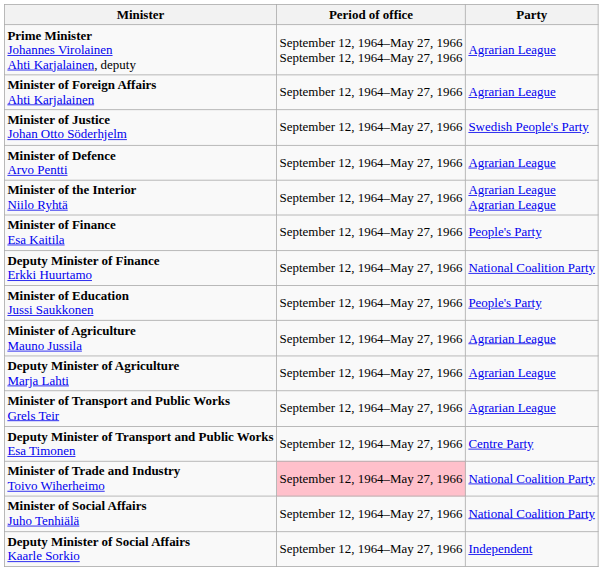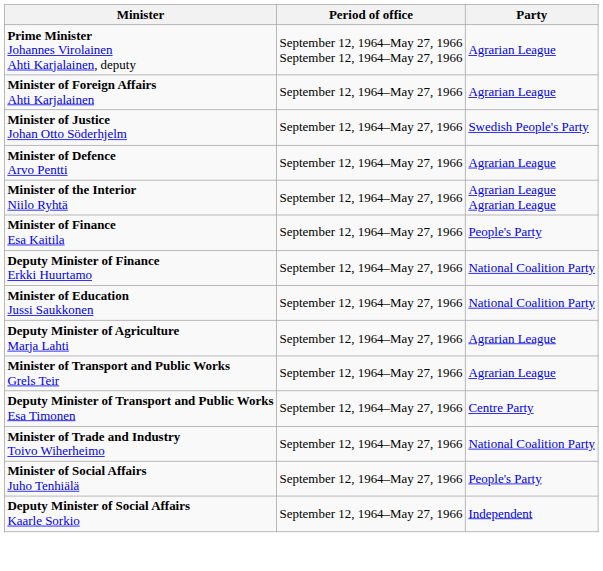Minister of Education Jussi Saukkonen | Party: People's Party -> National Coalition Party
- row: Minister of Agriculture Mauno Jussila | September 12, 1964–May 27, 1966 | Agrarian League
Minister of Trade and Industry Toivo Wiherheimo | Period of office: pink background -> no background
Minister of Social Affairs Juho Tenhiälä | Party: National Coalition Party -> People's Party
